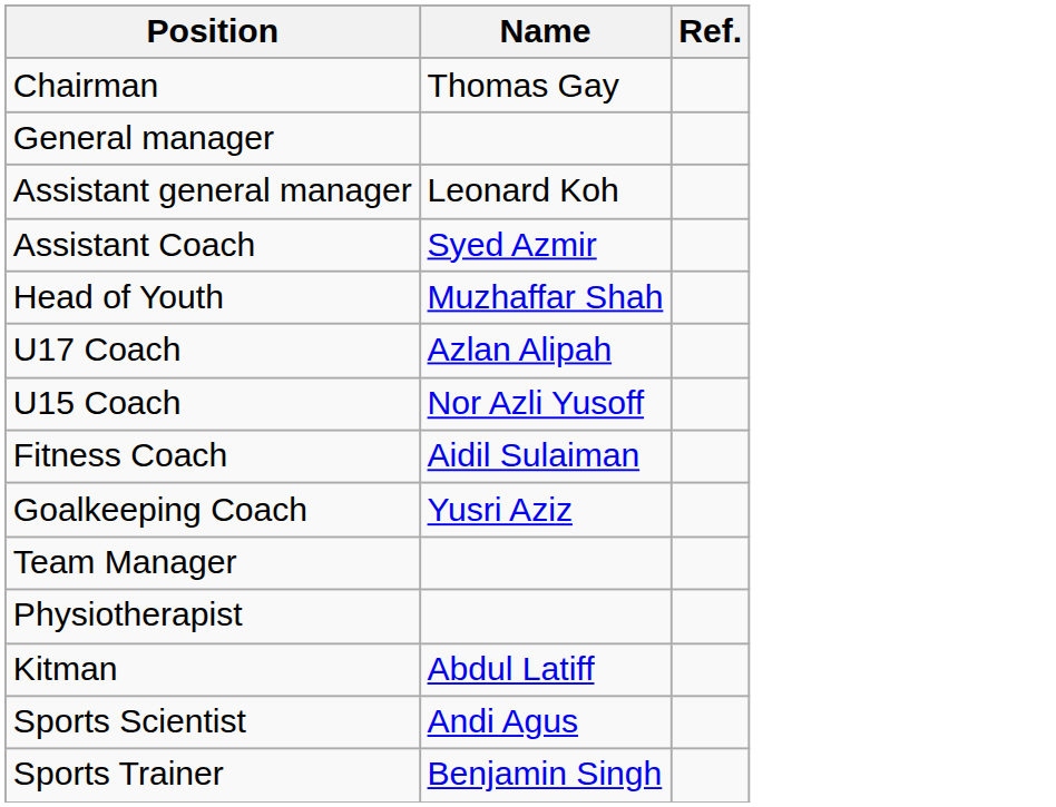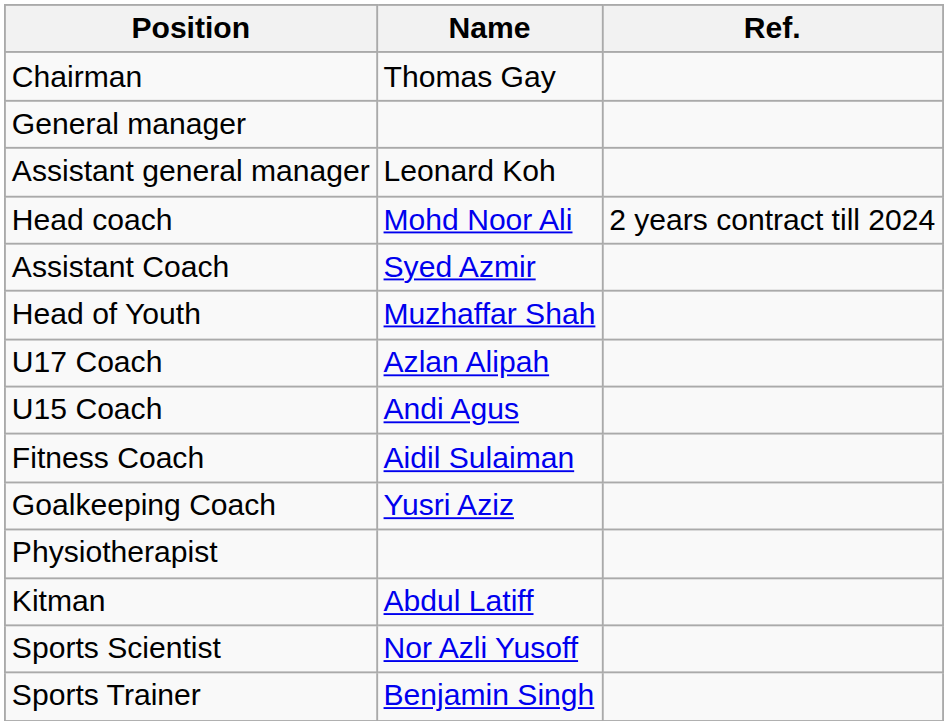+ row: Head coach | Mohd Noor Ali | 2 years contract till 2024
U15 Coach | Name: Nor Azli Yusoff -> Andi Agus
- row: Team Manager
Sports Scientist | Name: Andi Agus -> Nor Azli Yusoff
